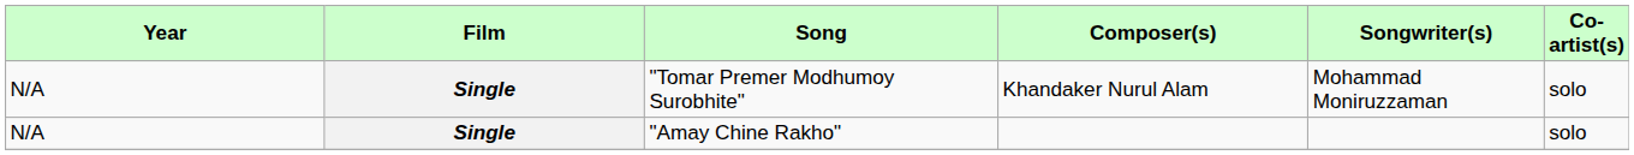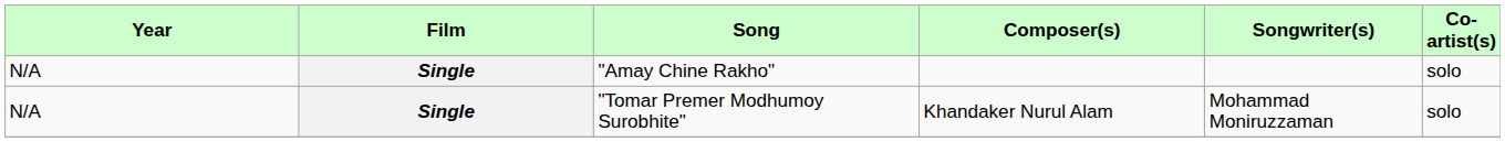rows swapped: "Tomar Premer Modhumoy Surobhite" <-> "Amay Chine Rakho"
